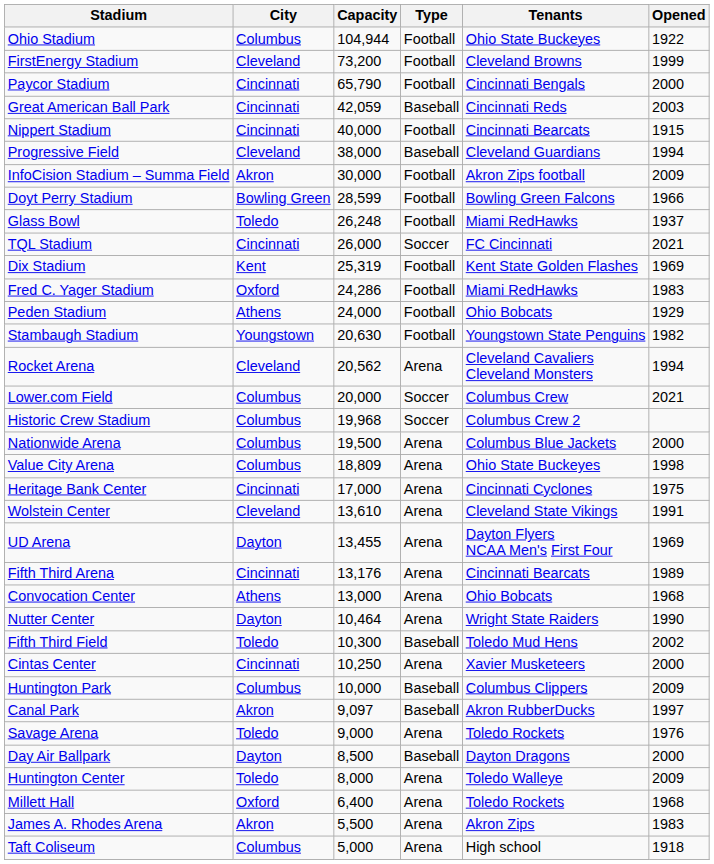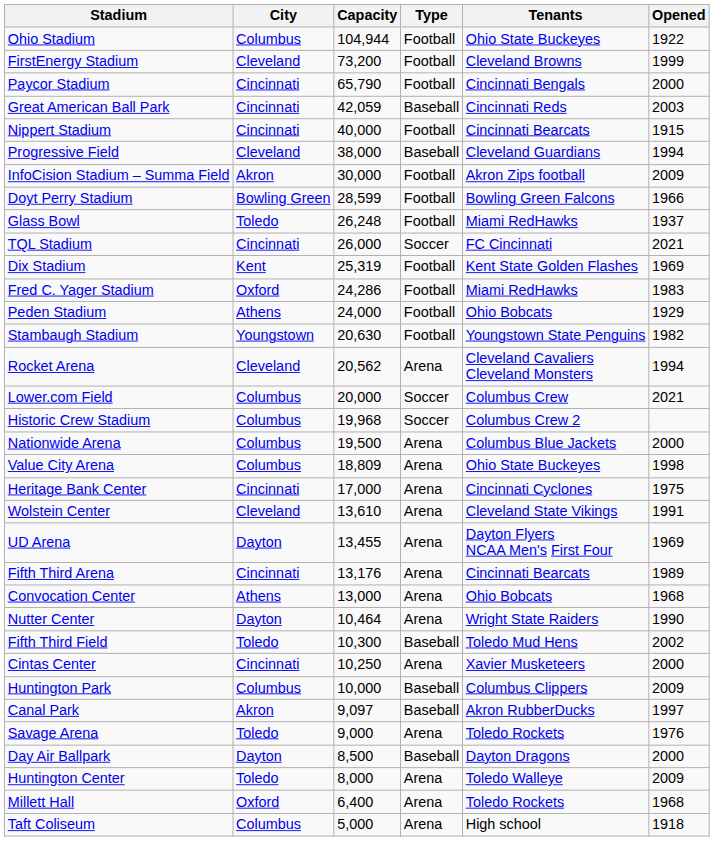- row: James A. Rhodes Arena | Akron | 5,500 | Arena | Akron Zips | 1983
